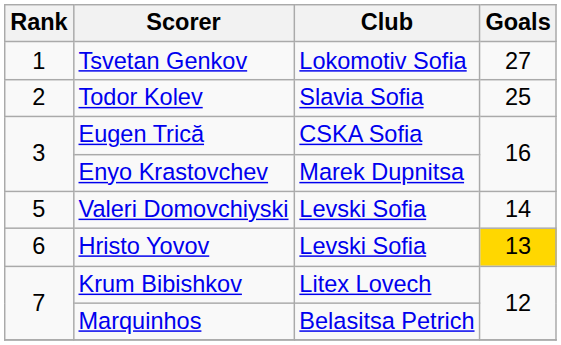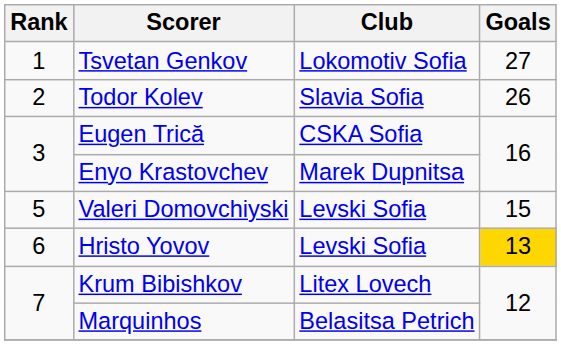Todor Kolev | Goals: 25 -> 26
Valeri Domovchiyski | Goals: 14 -> 15
